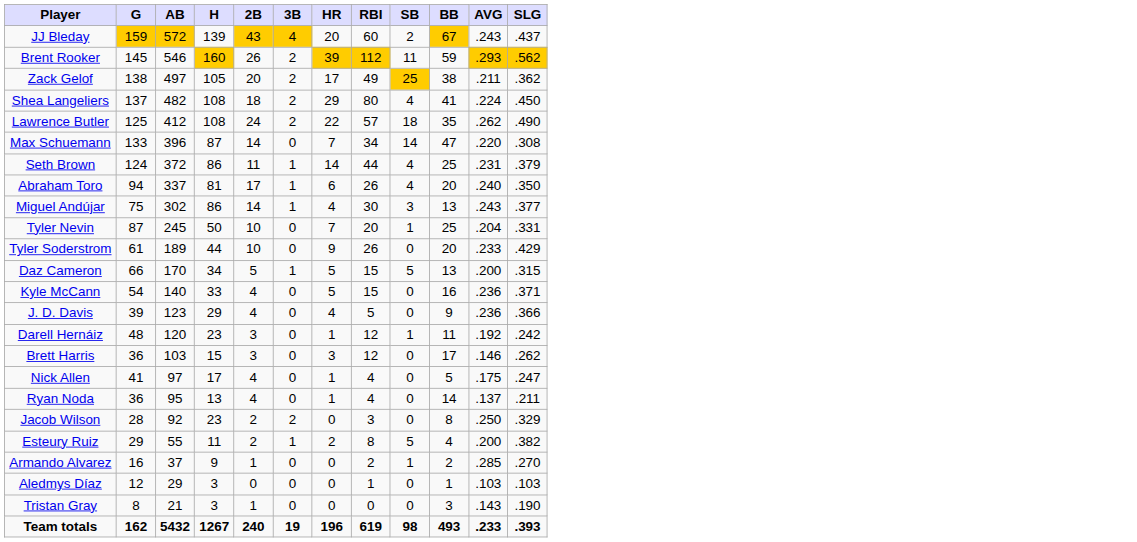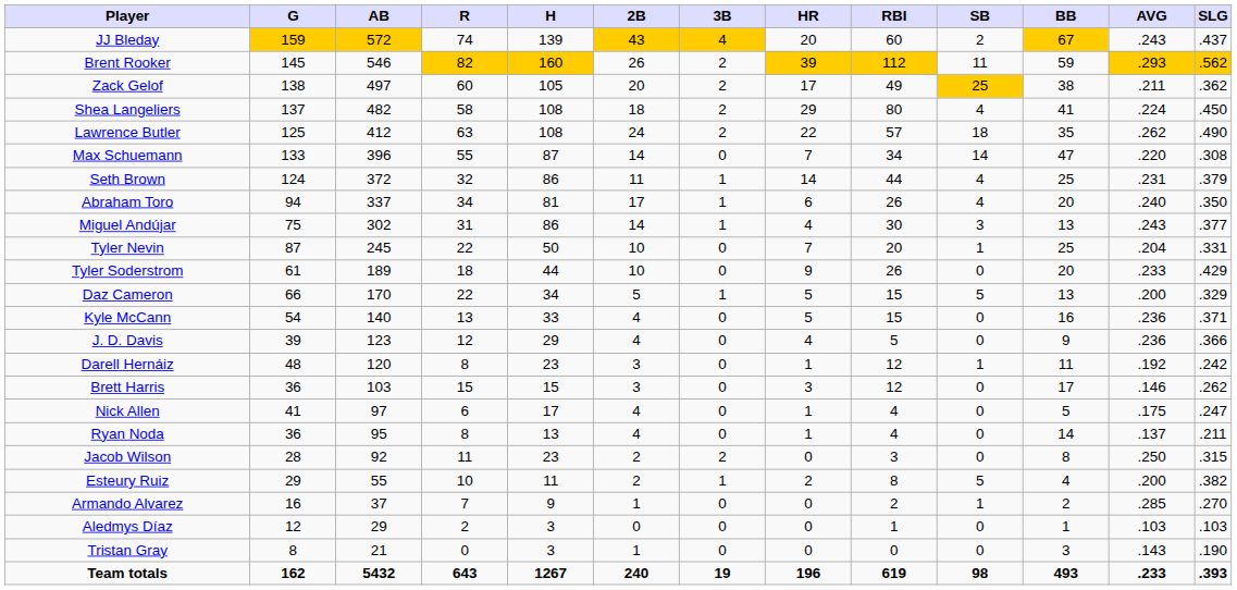+ column: R | 74 | 82 | 60 | 58 | 63 | 55 | 32 | 34 | 31 | 22 | 18 | 22 | 13 | 12 | 8 | 15 | 6 | 8 | 11 | 10 | 7 | 2 | 0 | 643
Daz Cameron | SLG: .315 -> .329
Jacob Wilson | SLG: .329 -> .315
